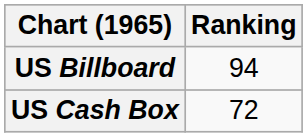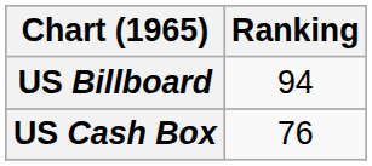US Cash Box | Ranking: 72 -> 76
